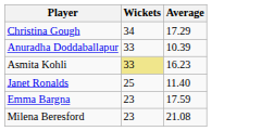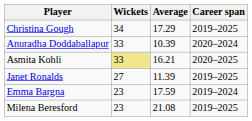+ column: Career span | 2019–2025 | 2020–2024 | 2020–2025 | 2019–2025 | 2019–2024 | 2019–2025
Asmita Kohli | Average: 16.23 -> 16.21
Janet Ronalds | Wickets: 25 -> 27
Janet Ronalds | Average: 11.40 -> 11.39
